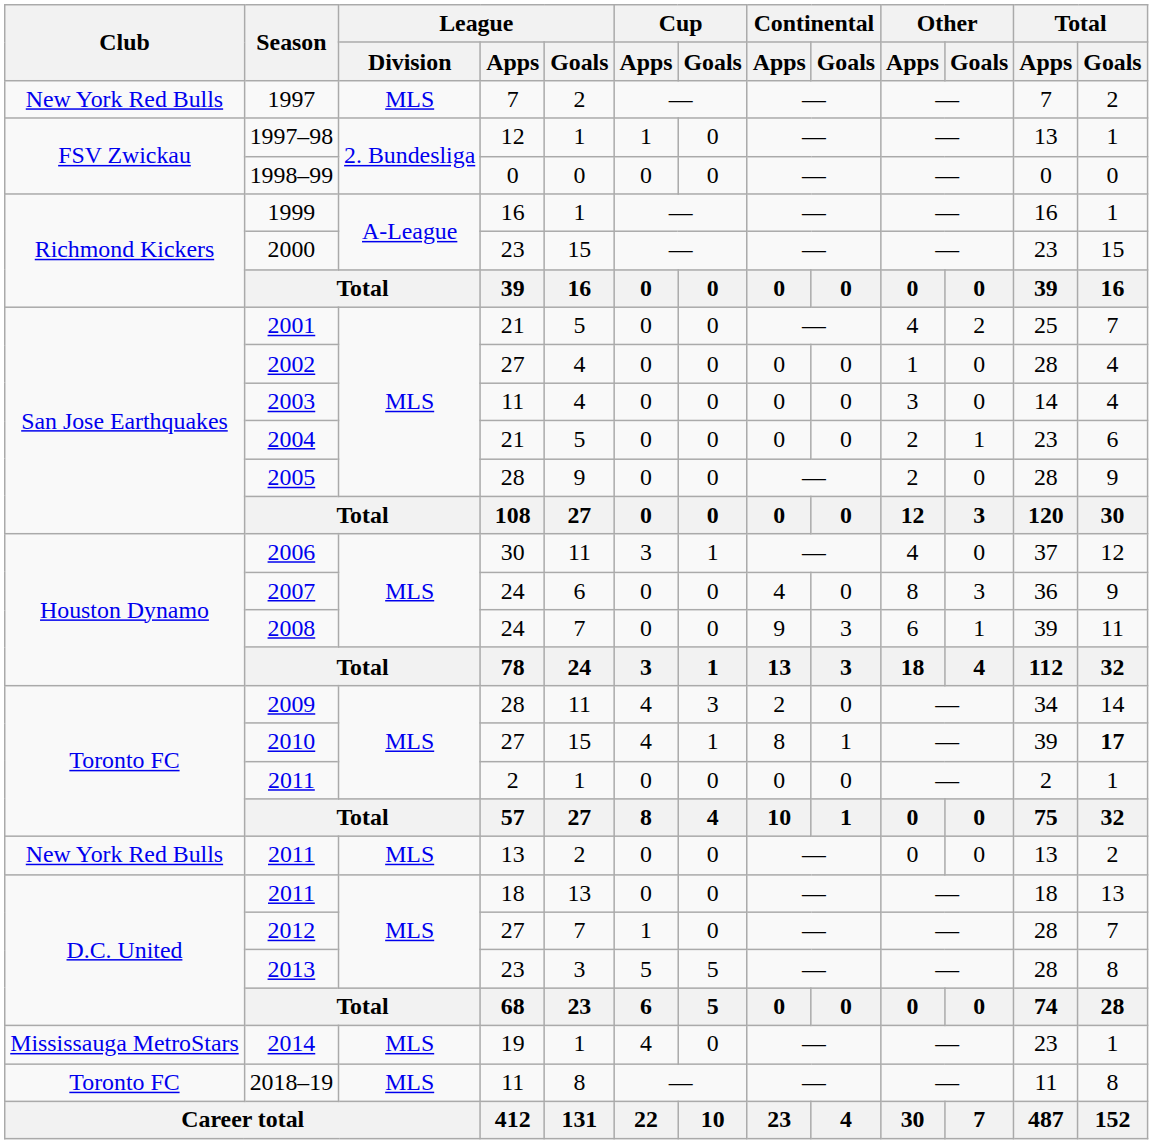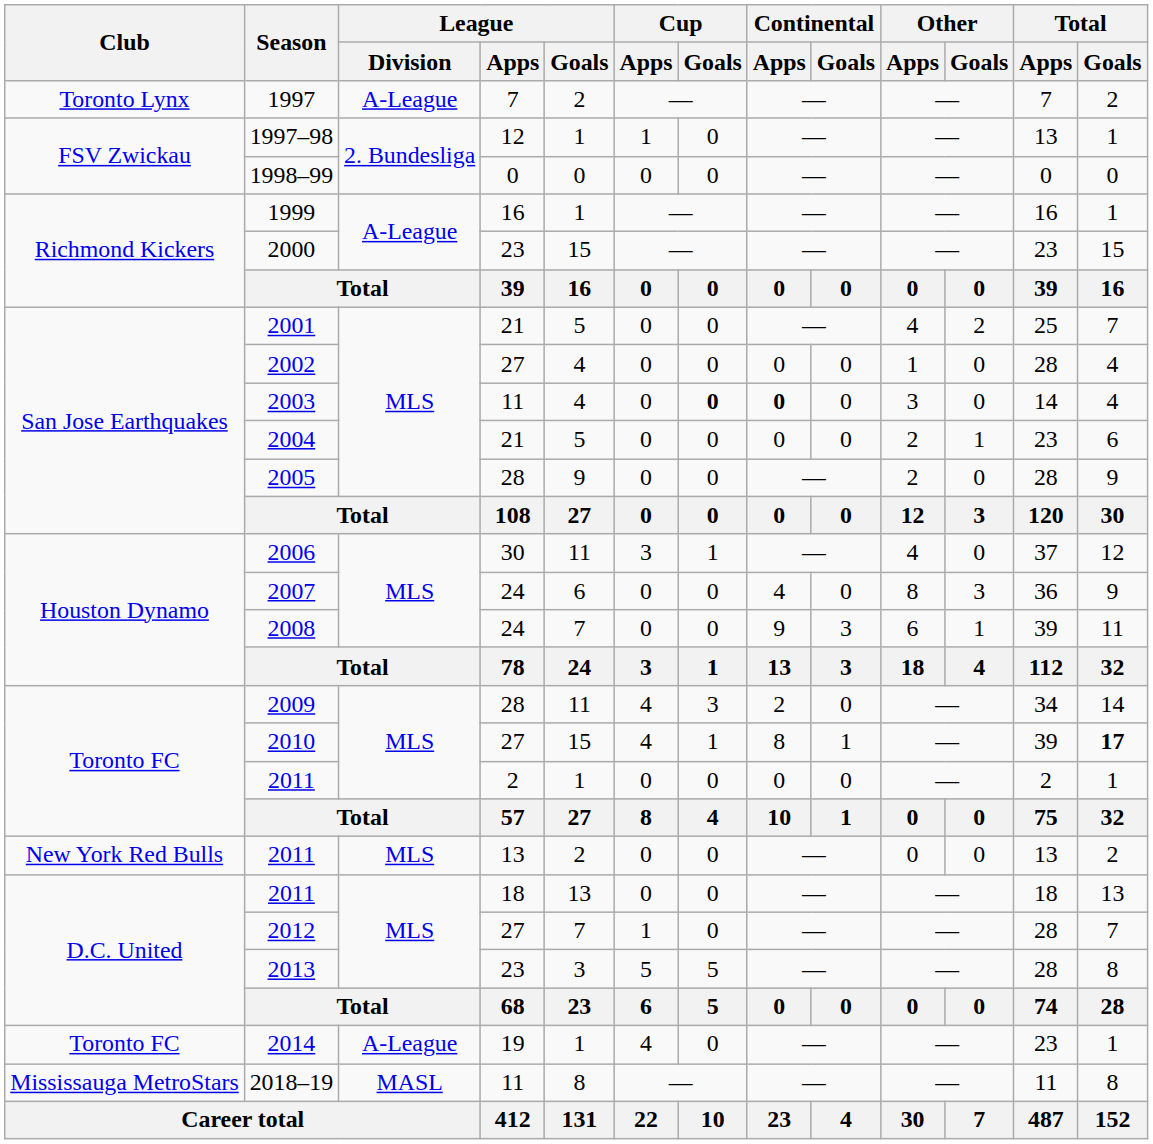1997 | Club: New York Red Bulls -> Toronto Lynx
1997 | League / Division: MLS -> A-League
2003 | Cup / Goals: normal -> bold
2003 | Continental / Apps: normal -> bold
2014 | Club: Mississauga MetroStars -> Toronto FC
2014 | League / Division: MLS -> A-League
2018–19 | Club: Toronto FC -> Mississauga MetroStars
2018–19 | League / Division: MLS -> MASL
